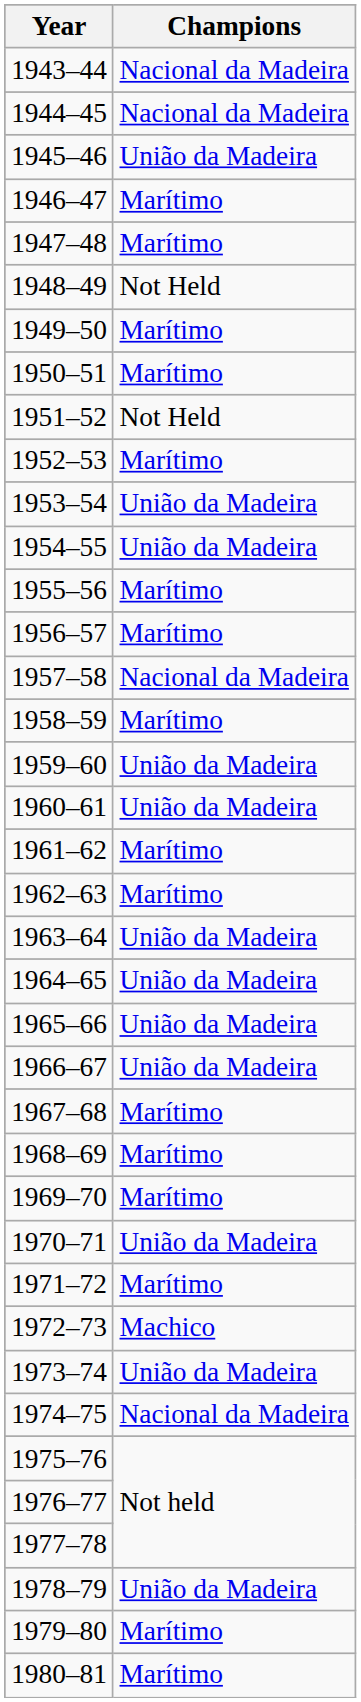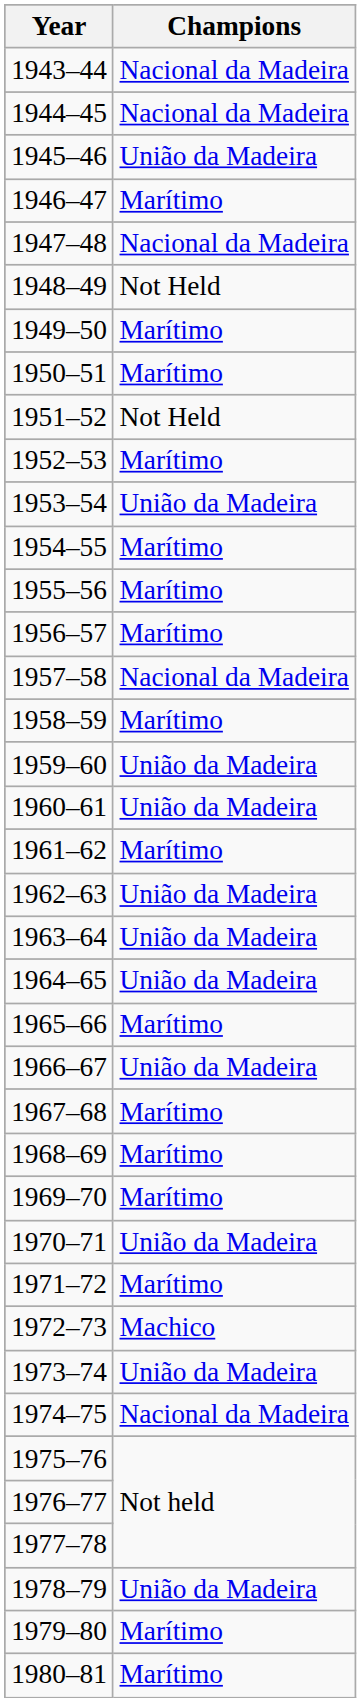1947–48 | Champions: Marítimo -> Nacional da Madeira
1954–55 | Champions: União da Madeira -> Marítimo
1962–63 | Champions: Marítimo -> União da Madeira
1965–66 | Champions: União da Madeira -> Marítimo
